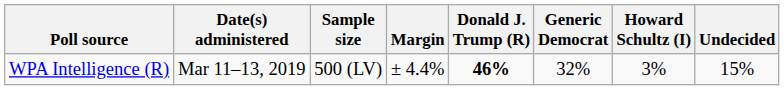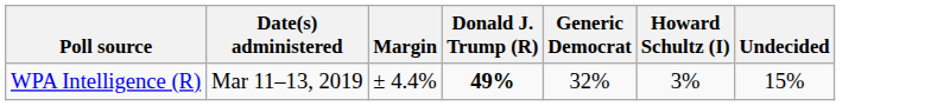- column: Sample size | 500 (LV)
WPA Intelligence (R) | Donald J. Trump (R): 46% -> 49%
